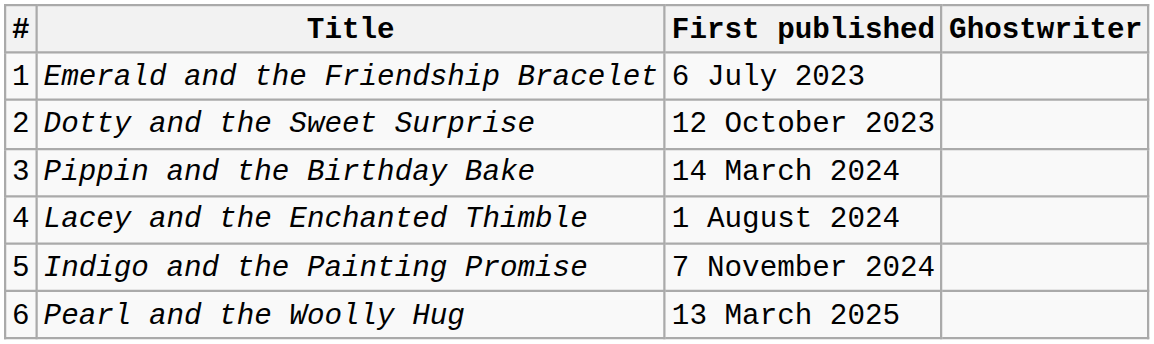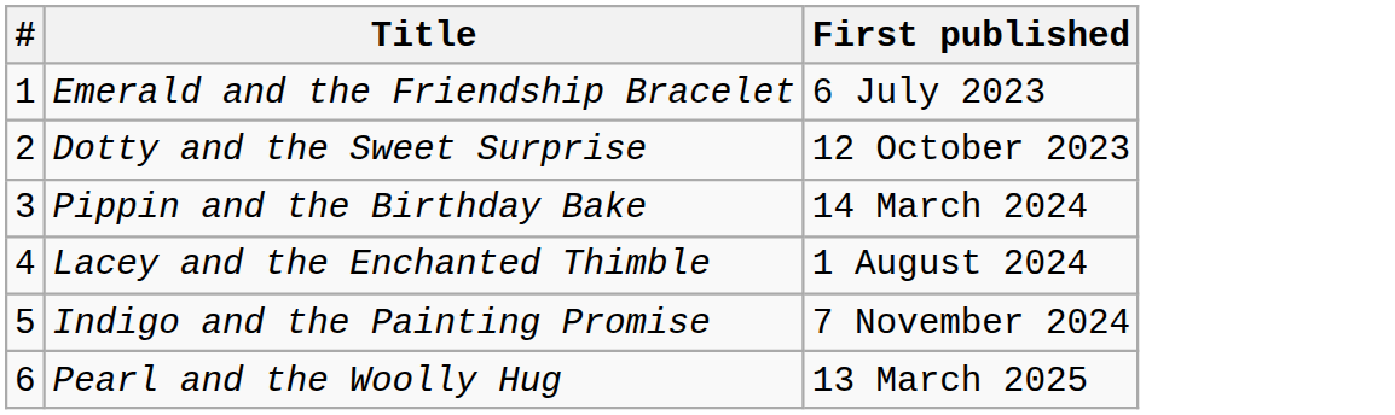- column: Ghostwriter
